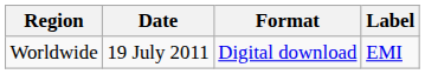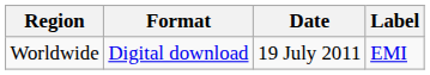columns swapped: Date <-> Format
